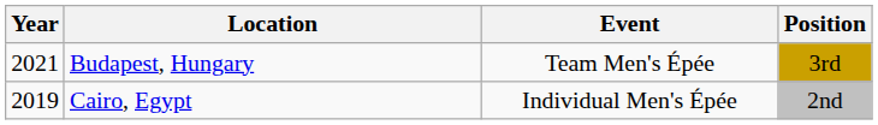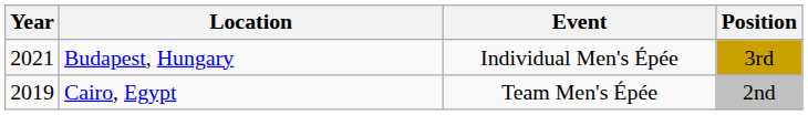Budapest, Hungary | Event: Team Men's Épée -> Individual Men's Épée
Cairo, Egypt | Event: Individual Men's Épée -> Team Men's Épée
